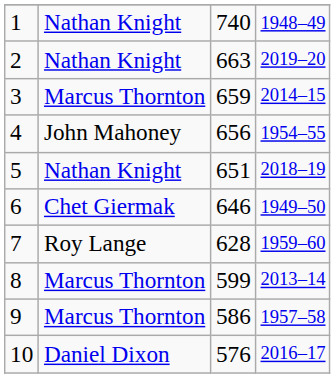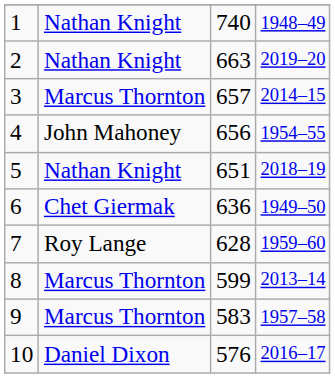3 | column 3: 659 -> 657
6 | column 3: 646 -> 636
9 | column 3: 586 -> 583
